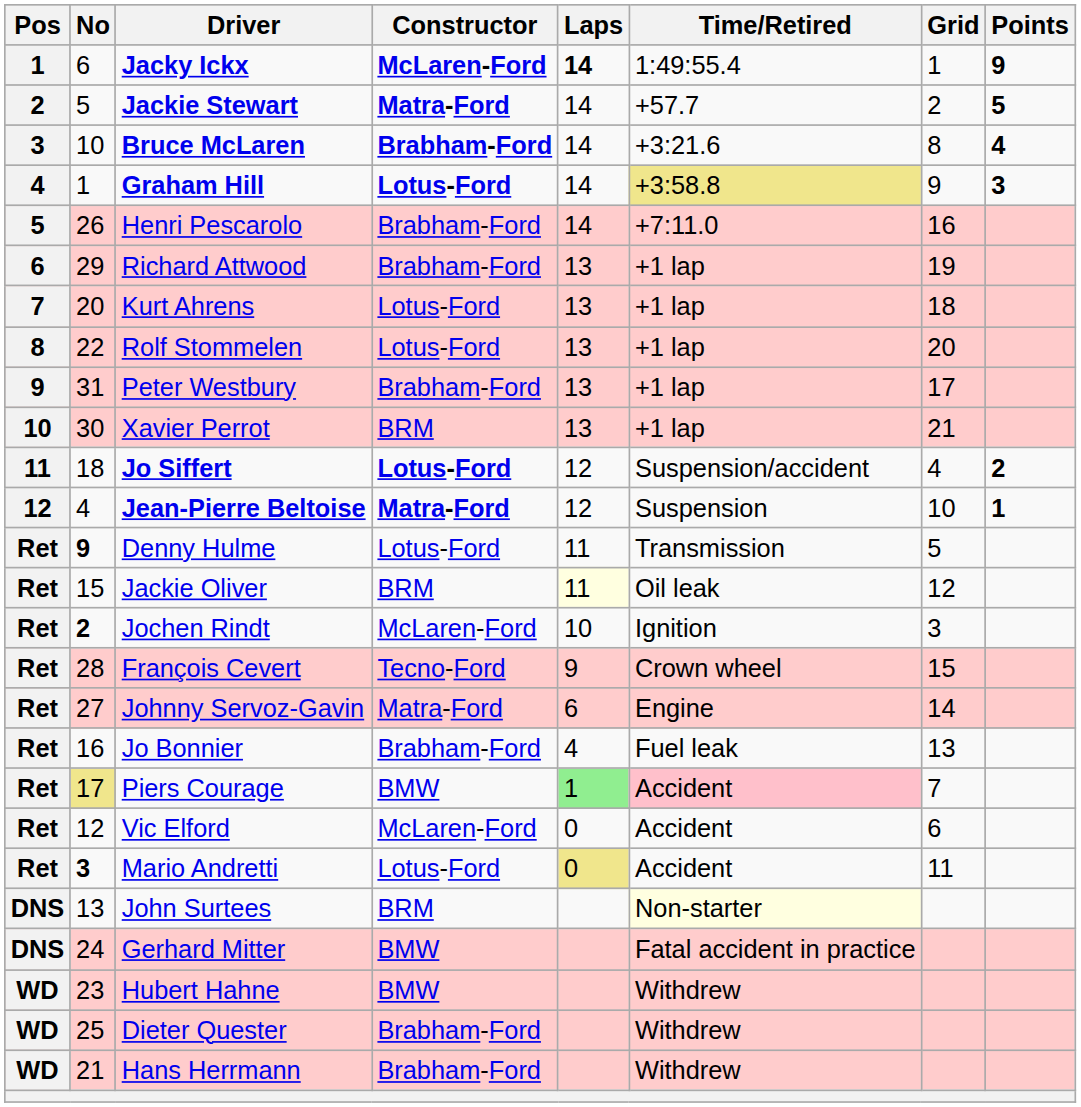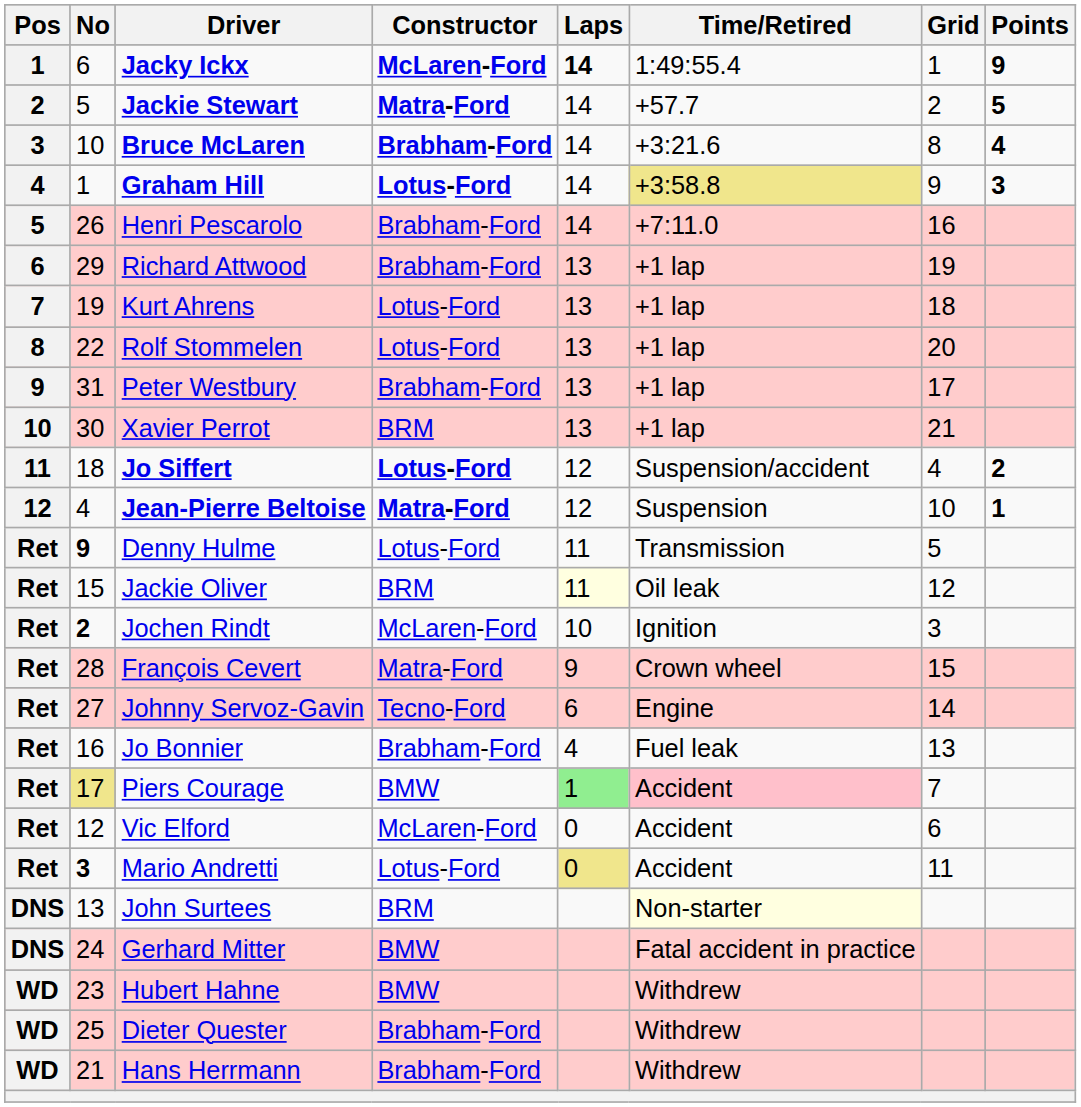Kurt Ahrens | No: 20 -> 19
François Cevert | Constructor: Tecno-Ford -> Matra-Ford
Johnny Servoz-Gavin | Constructor: Matra-Ford -> Tecno-Ford
